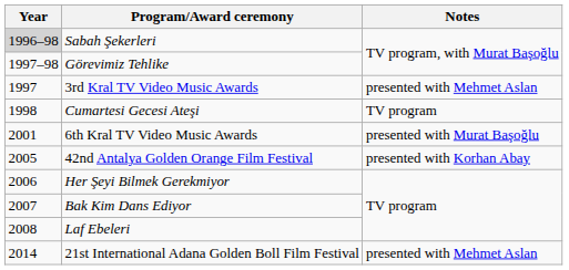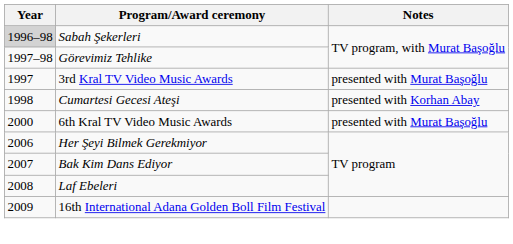3rd Kral TV Video Music Awards | Notes: presented with Mehmet Aslan -> presented with Murat Başoğlu
Cumartesi Gecesi Ateşi | Notes: TV program -> presented with Korhan Abay
6th Kral TV Video Music Awards | Year: 2001 -> 2000
- row: 2005 | 42nd Antalya Golden Orange Film Festival | presented with Korhan Abay
+ row: 2009 | 16th International Adana Golden Boll Film Festival
- row: 2014 | 21st International Adana Golden Boll Film Festival | presented with Mehmet Aslan
